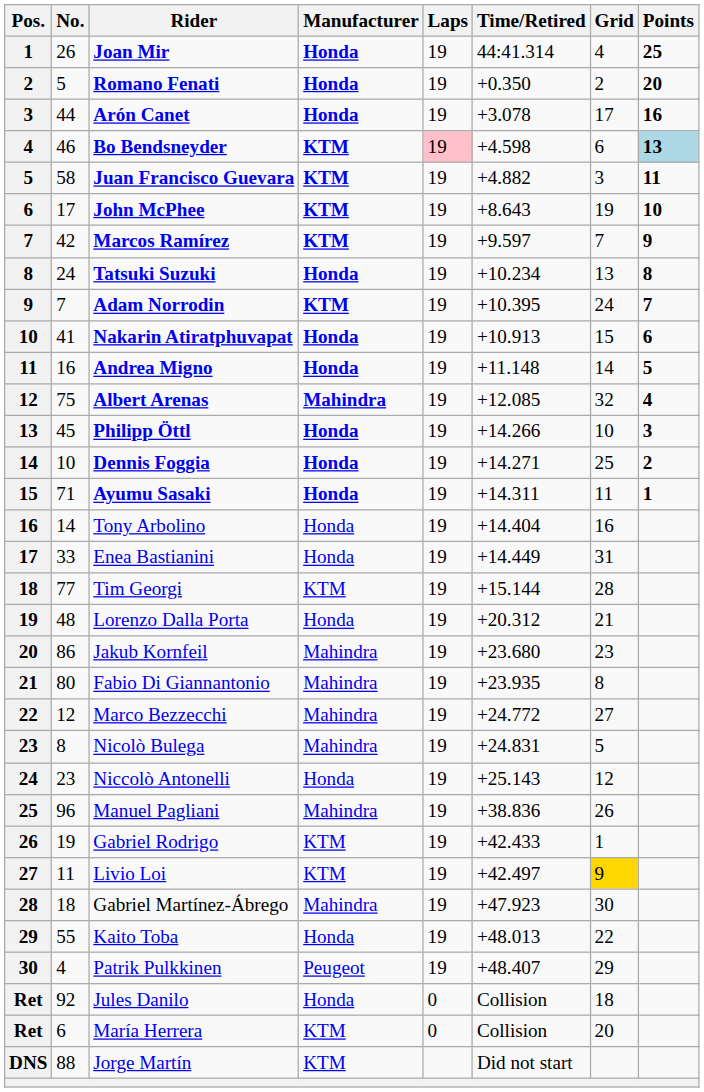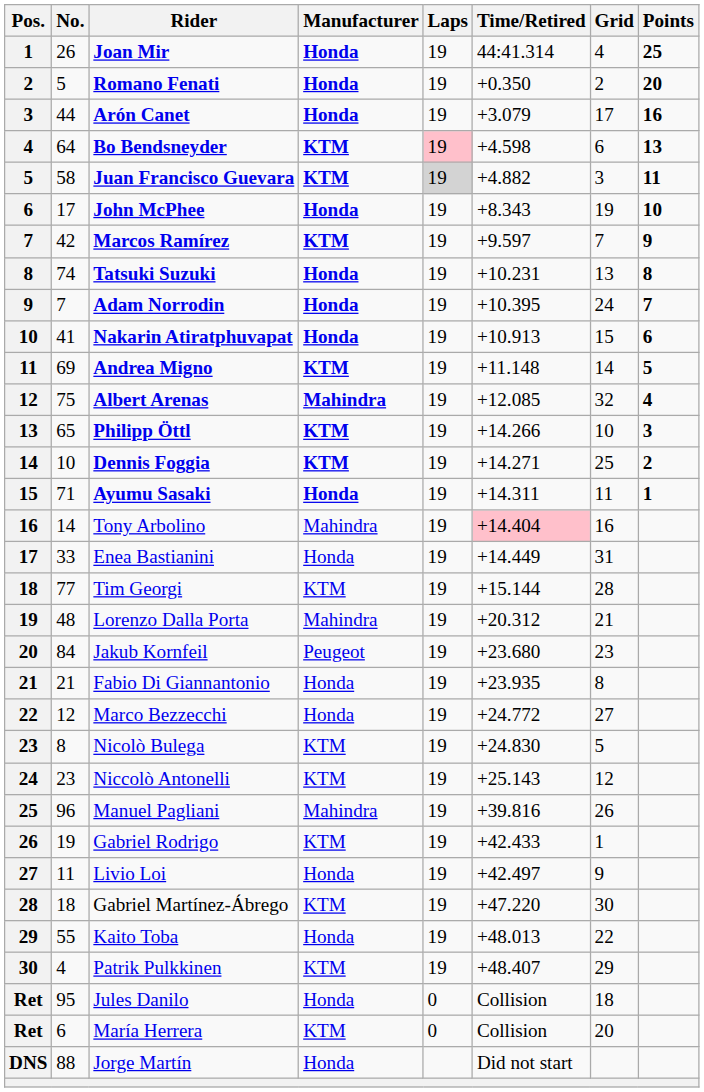Arón Canet | Time/Retired: +3.078 -> +3.079
Bo Bendsneyder | No.: 46 -> 64
Bo Bendsneyder | Points: lightblue background -> no background
Juan Francisco Guevara | Laps: no background -> lightgrey background
John McPhee | Manufacturer: KTM -> Honda
John McPhee | Time/Retired: +8.643 -> +8.343
Tatsuki Suzuki | No.: 24 -> 74
Tatsuki Suzuki | Time/Retired: +10.234 -> +10.231
Adam Norrodin | Manufacturer: KTM -> Honda
Andrea Migno | No.: 16 -> 69
Andrea Migno | Manufacturer: Honda -> KTM
Philipp Öttl | No.: 45 -> 65
Philipp Öttl | Manufacturer: Honda -> KTM
Dennis Foggia | Manufacturer: Honda -> KTM
Tony Arbolino | Manufacturer: Honda -> Mahindra
Tony Arbolino | Time/Retired: no background -> pink background
Lorenzo Dalla Porta | Manufacturer: Honda -> Mahindra
Jakub Kornfeil | No.: 86 -> 84
Jakub Kornfeil | Manufacturer: Mahindra -> Peugeot
Fabio Di Giannantonio | No.: 80 -> 21
Fabio Di Giannantonio | Manufacturer: Mahindra -> Honda
Marco Bezzecchi | Manufacturer: Mahindra -> Honda
Nicolò Bulega | Manufacturer: Mahindra -> KTM
Nicolò Bulega | Time/Retired: +24.831 -> +24.830
Niccolò Antonelli | Manufacturer: Honda -> KTM
Manuel Pagliani | Time/Retired: +38.836 -> +39.816
Livio Loi | Manufacturer: KTM -> Honda
Livio Loi | Grid: gold background -> no background
Gabriel Martínez-Ábrego | Manufacturer: Mahindra -> KTM
Gabriel Martínez-Ábrego | Time/Retired: +47.923 -> +47.220
Patrik Pulkkinen | Manufacturer: Peugeot -> KTM
Jules Danilo | No.: 92 -> 95
Jorge Martín | Manufacturer: KTM -> Honda
